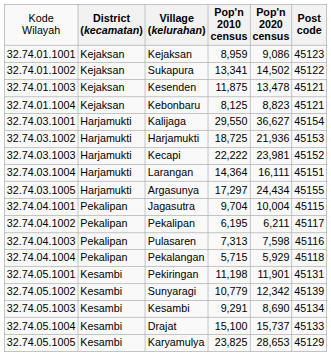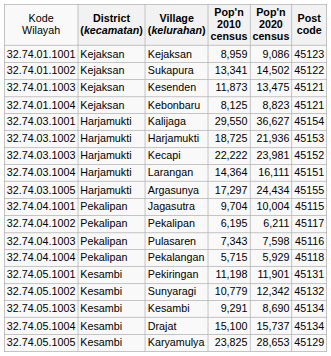Kesenden | column 4: 11,875 -> 11,873
Kesenden | column 5: 13,478 -> 13,475
Pulasaren | column 4: 7,313 -> 7,343
Sunyaragi | column 6: 45139 -> 45132
Drajat | column 6: 45133 -> 45134
